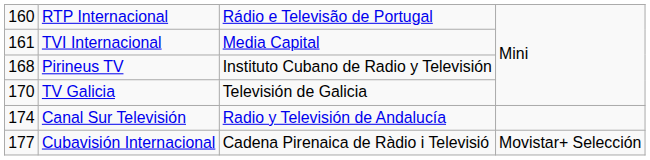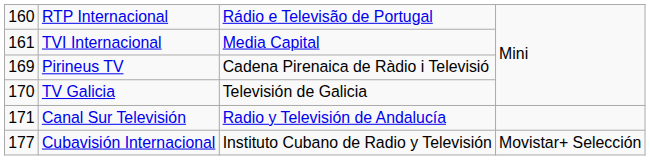Pirineus TV | column 1: 168 -> 169
Pirineus TV | column 3: Instituto Cubano de Radio y Televisión -> Cadena Pirenaica de Ràdio i Televisió
Canal Sur Televisión | column 1: 174 -> 171
Cubavisión Internacional | column 3: Cadena Pirenaica de Ràdio i Televisió -> Instituto Cubano de Radio y Televisión
